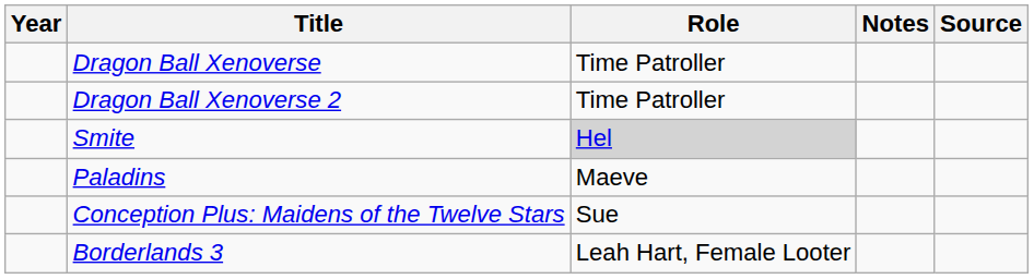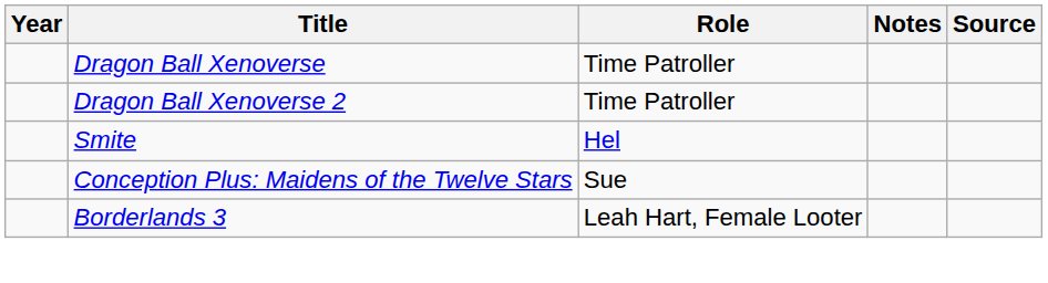Smite | Role: lightgrey background -> no background
- row: Paladins | Maeve
